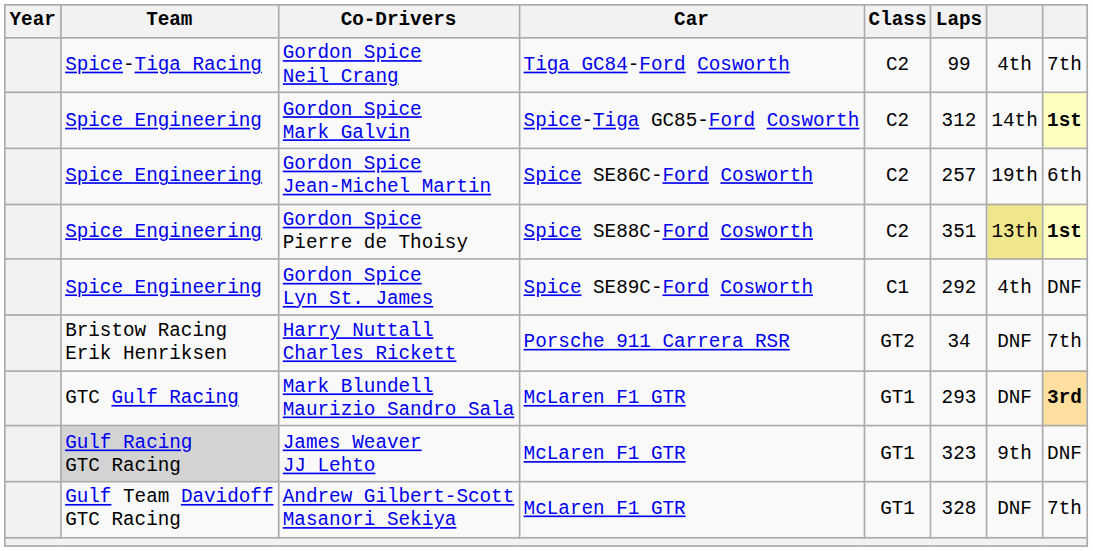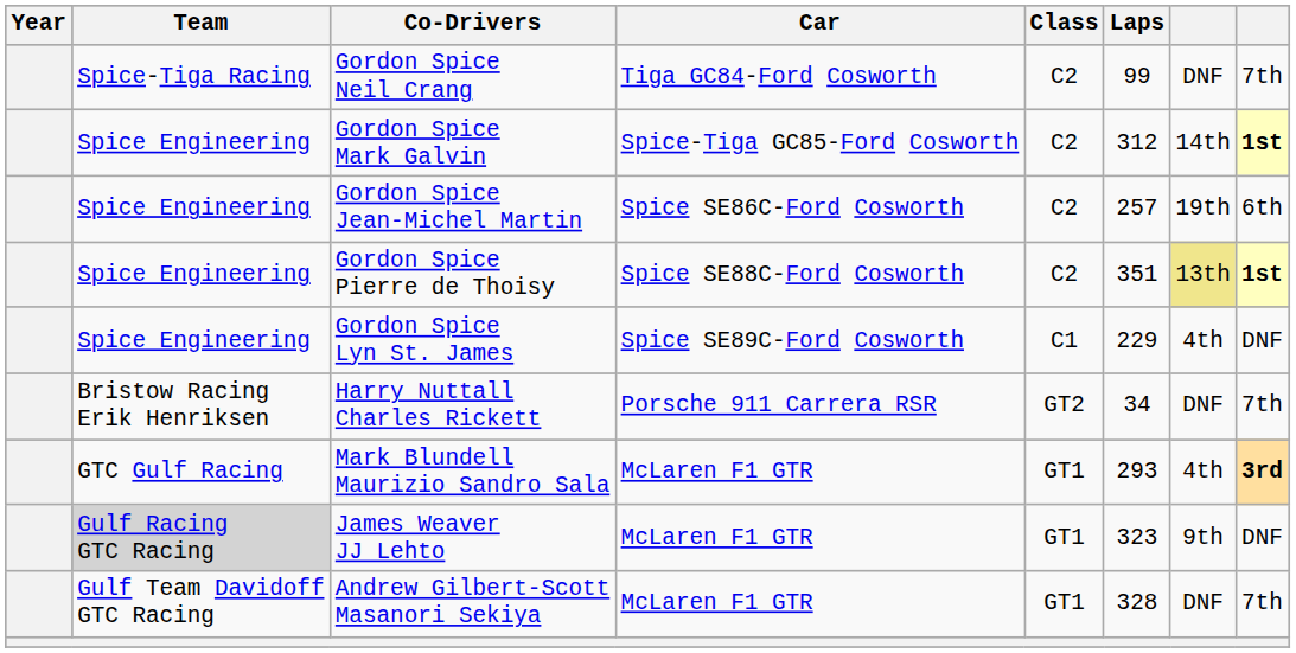Gordon Spice Neil Crang | column 7: 4th -> DNF
Gordon Spice Lyn St. James | Laps: 292 -> 229
Mark Blundell Maurizio Sandro Sala | column 7: DNF -> 4th
